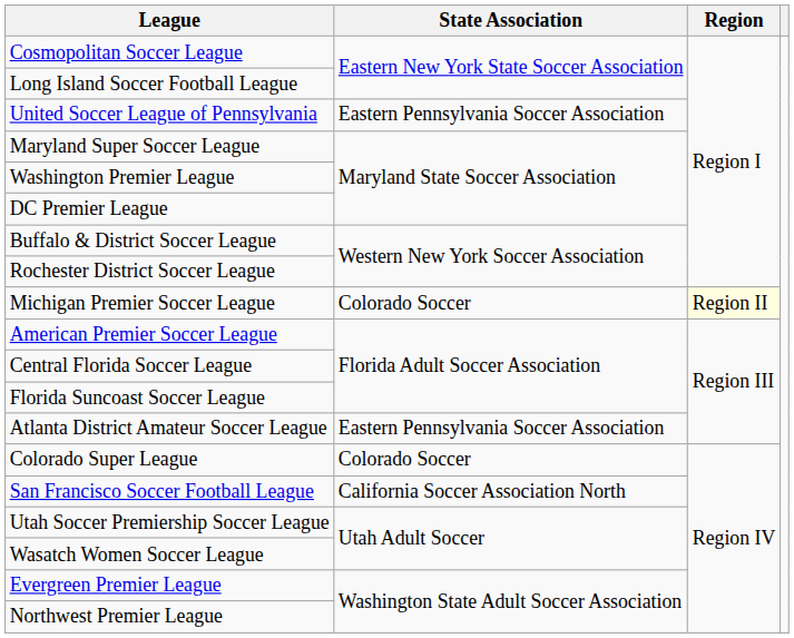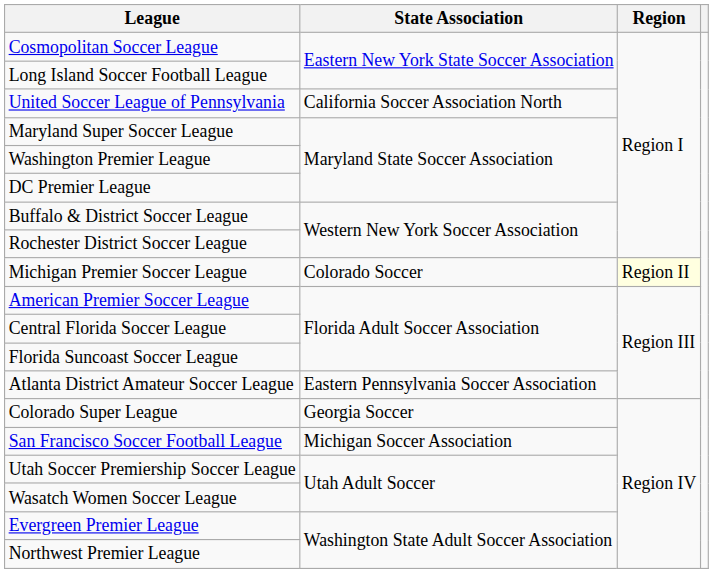United Soccer League of Pennsylvania | State Association: Eastern Pennsylvania Soccer Association -> California Soccer Association North
Colorado Super League | State Association: Colorado Soccer -> Georgia Soccer
San Francisco Soccer Football League | State Association: California Soccer Association North -> Michigan Soccer Association
